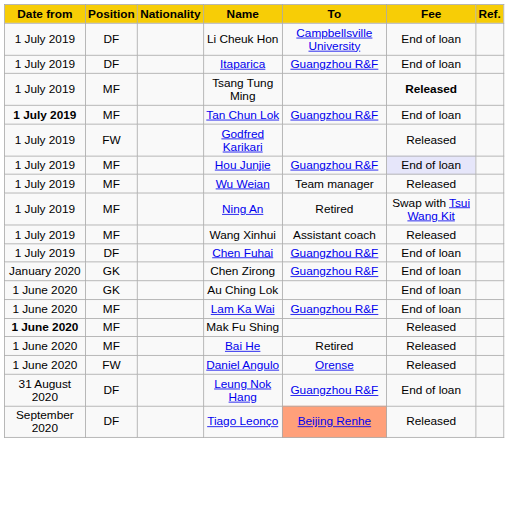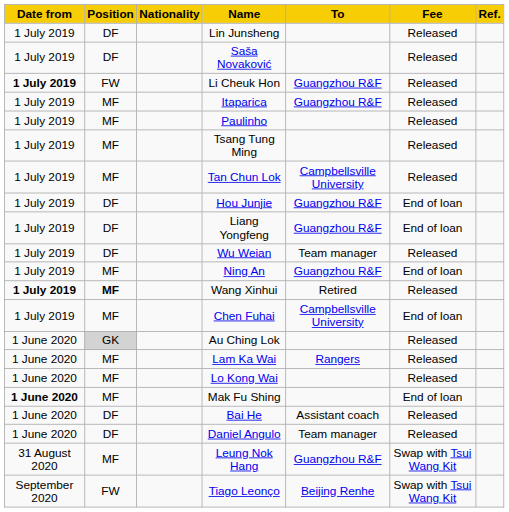+ row: 1 July 2019 | DF | Lin Junsheng | Released
+ row: 1 July 2019 | DF | Saša Novaković | Released
Li Cheuk Hon | Date from: normal -> bold
Li Cheuk Hon | Position: DF -> FW
Li Cheuk Hon | To: Campbellsville University -> Guangzhou R&F
Li Cheuk Hon | Fee: End of loan -> Released
Itaparica | Position: DF -> MF
Itaparica | Fee: End of loan -> Released
+ row: 1 July 2019 | MF | Paulinho | Released
Tsang Tung Ming | Fee: bold -> normal
Tan Chun Lok | Date from: bold -> normal
Tan Chun Lok | To: Guangzhou R&F -> Campbellsville University
Tan Chun Lok | Fee: End of loan -> Released
- row: 1 July 2019 | FW | Godfred Karikari | Released
Hou Junjie | Position: MF -> DF
Hou Junjie | Fee: lavender background -> no background
+ row: 1 July 2019 | DF | Liang Yongfeng | Guangzhou R&F | End of loan
Wu Weian | Position: MF -> DF
Ning An | To: Retired -> Guangzhou R&F
Ning An | Fee: Swap with Tsui Wang Kit -> End of loan
Wang Xinhui | Date from: normal -> bold
Wang Xinhui | Position: normal -> bold
Wang Xinhui | To: Assistant coach -> Retired
Chen Fuhai | Position: DF -> MF
Chen Fuhai | To: Guangzhou R&F -> Campbellsville University
- row: January 2020 | GK | Chen Zirong | Guangzhou R&F | End of loan
Au Ching Lok | Position: no background -> lightgrey background
Au Ching Lok | Fee: End of loan -> Released
Lam Ka Wai | To: Guangzhou R&F -> Rangers
Lam Ka Wai | Fee: End of loan -> Released
+ row: 1 June 2020 | MF | Lo Kong Wai | Released
Mak Fu Shing | Fee: Released -> End of loan
Bai He | Position: MF -> DF
Bai He | To: Retired -> Assistant coach
Daniel Angulo | Position: FW -> DF
Daniel Angulo | To: Orense -> Team manager
Leung Nok Hang | Position: DF -> MF
Leung Nok Hang | Fee: End of loan -> Swap with Tsui Wang Kit
Tiago Leonço | Position: DF -> FW
Tiago Leonço | To: lightsalmon background -> no background
Tiago Leonço | Fee: Released -> Swap with Tsui Wang Kit
